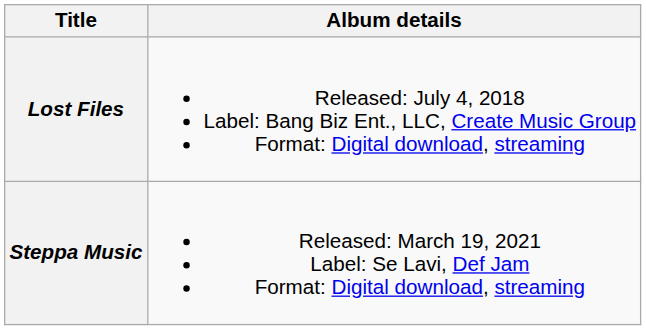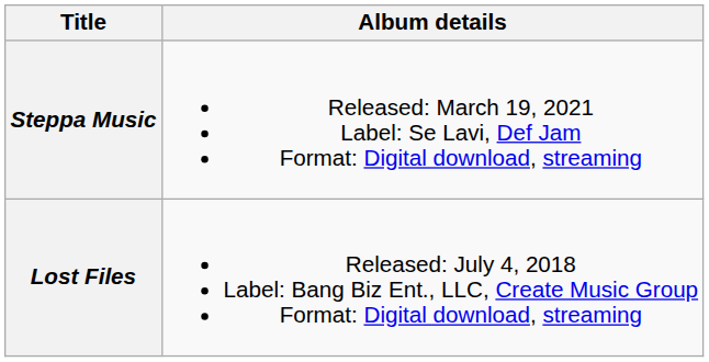rows swapped: Lost Files <-> Steppa Music
